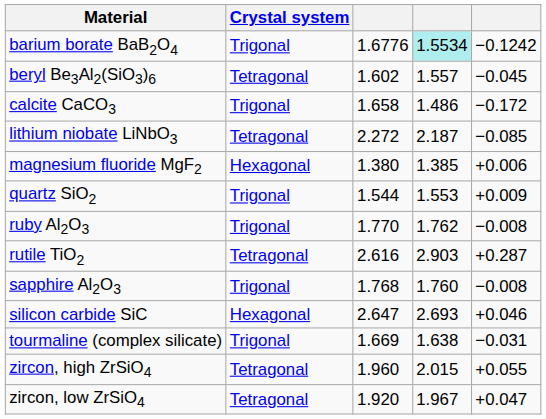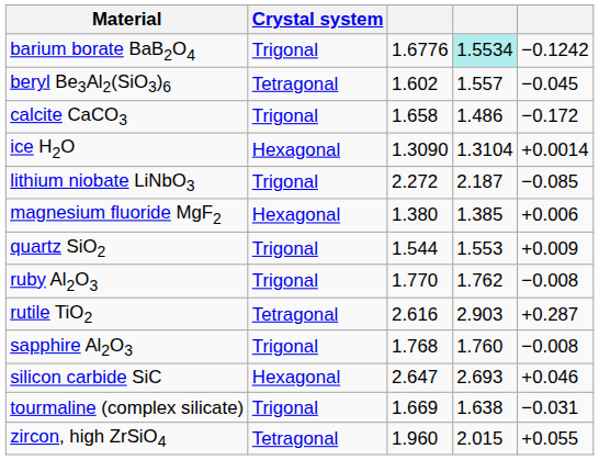+ row: ice H2O | Hexagonal | 1.3090 | 1.3104 | +0.0014
lithium niobate LiNbO3 | Crystal system: Tetragonal -> Trigonal
- row: zircon, low ZrSiO4 | Tetragonal | 1.920 | 1.967 | +0.047
